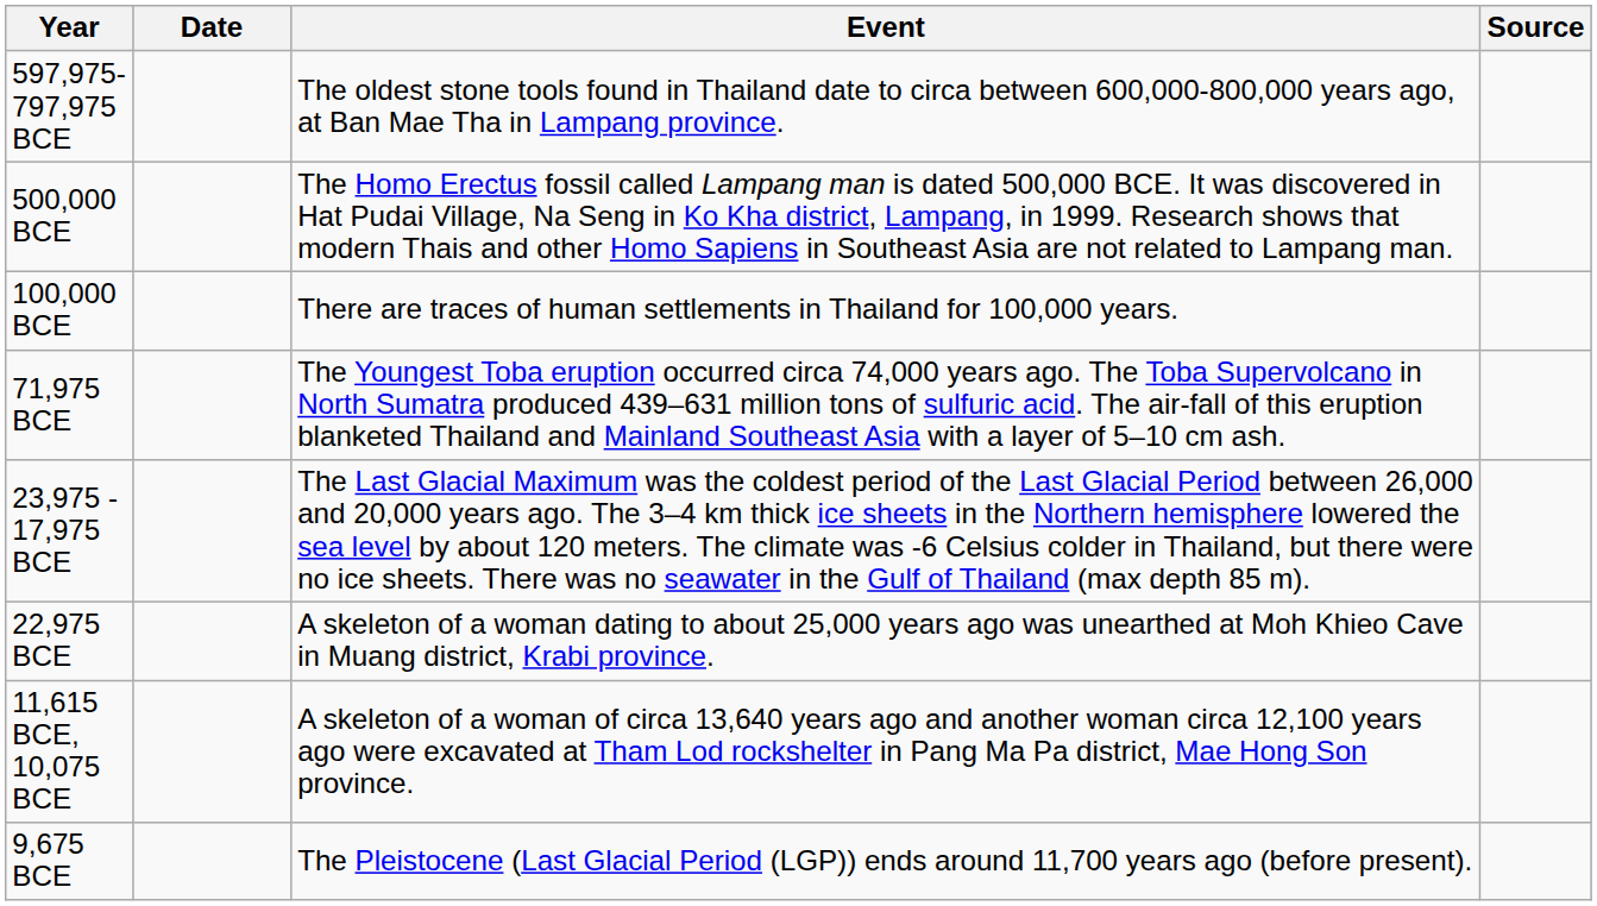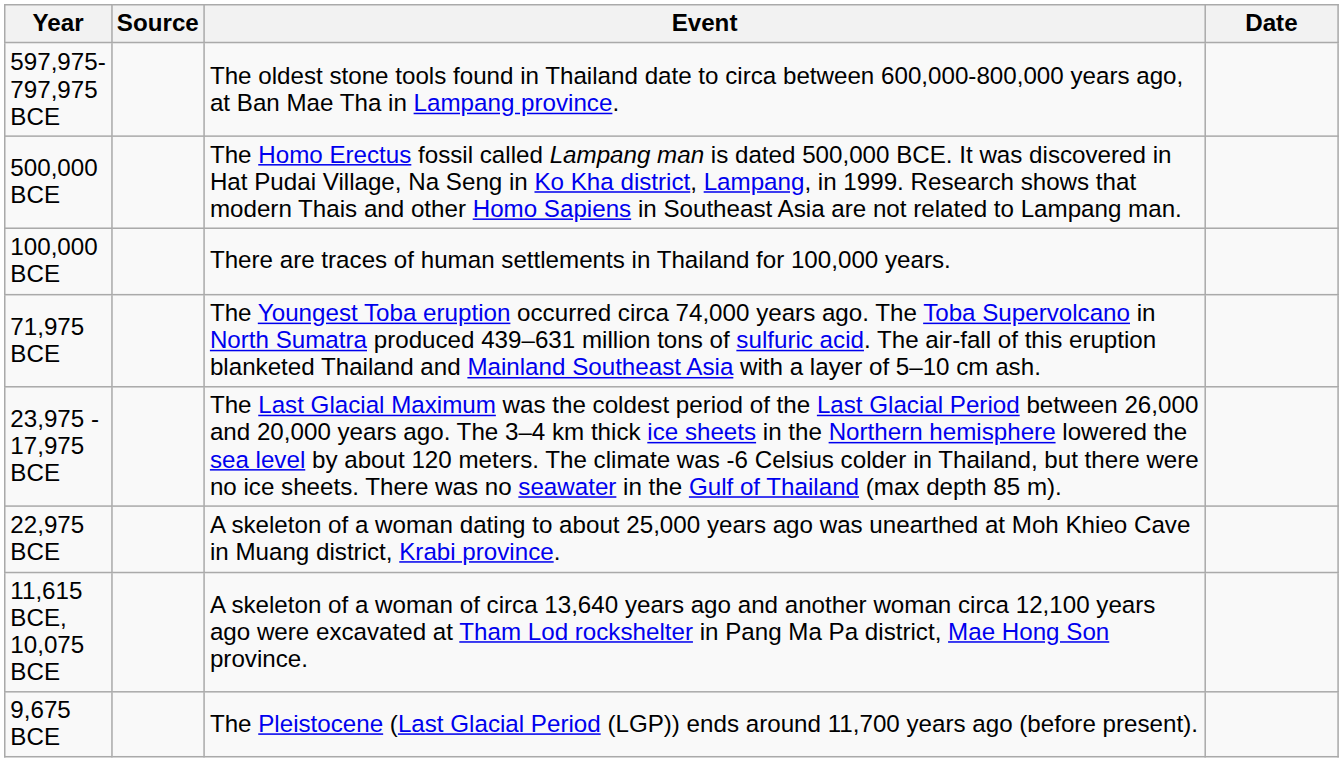columns swapped: Date <-> Source
